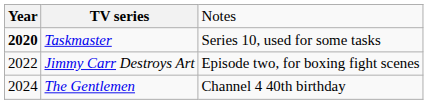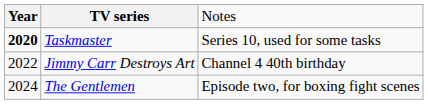Jimmy Carr Destroys Art | column 3: Episode two, for boxing fight scenes -> Channel 4 40th birthday
The Gentlemen | column 3: Channel 4 40th birthday -> Episode two, for boxing fight scenes
